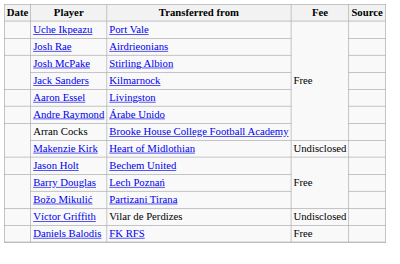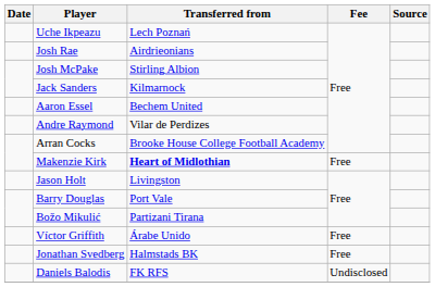Uche Ikpeazu | Transferred from: Port Vale -> Lech Poznań
Aaron Essel | Transferred from: Livingston -> Bechem United
Andre Raymond | Transferred from: Árabe Unido -> Vilar de Perdizes
Makenzie Kirk | Transferred from: normal -> bold
Makenzie Kirk | Fee: Undisclosed -> Free
Jason Holt | Transferred from: Bechem United -> Livingston
Barry Douglas | Transferred from: Lech Poznań -> Port Vale
Víctor Griffith | Transferred from: Vilar de Perdizes -> Árabe Unido
Víctor Griffith | Fee: Undisclosed -> Free
+ row: Jonathan Svedberg | Halmstads BK | Free
Daniels Balodis | Fee: Free -> Undisclosed
